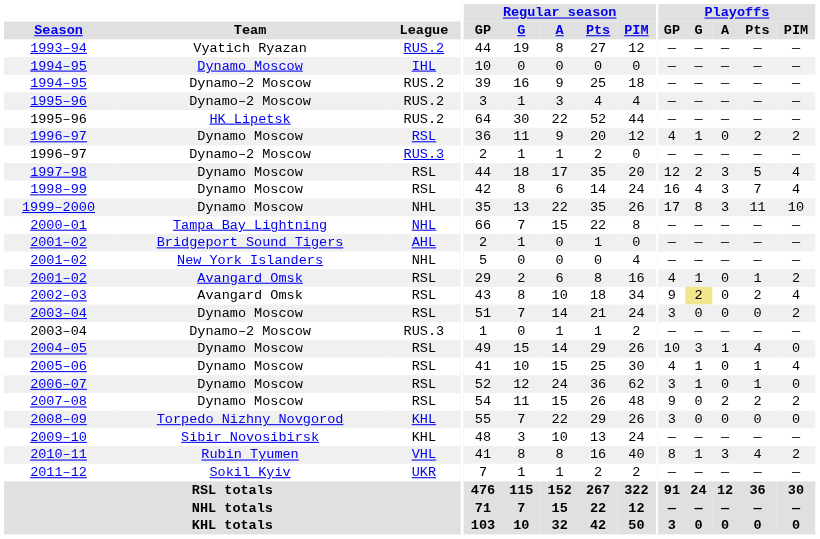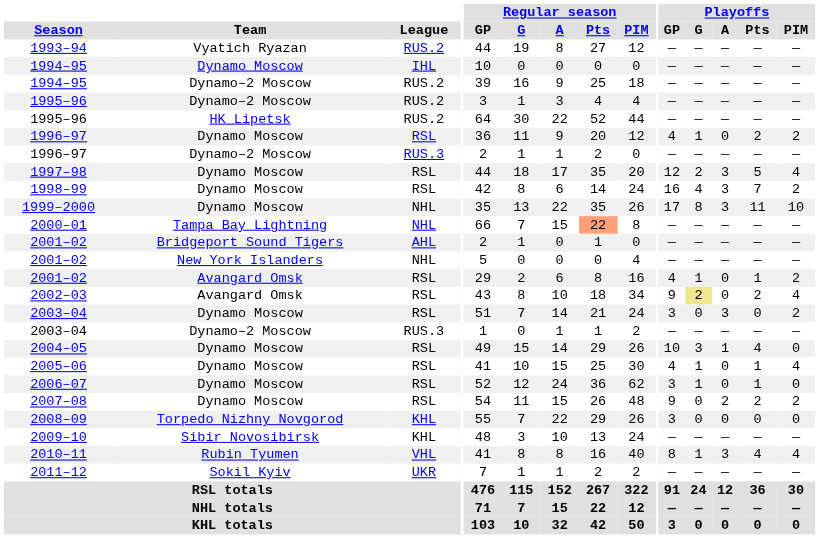1998–99 | Playoffs / PIM: 4 -> 2
2000–01 | Regular season / Pts: no background -> lightsalmon background
2003–04 / Dynamo Moscow | Playoffs / A: 0 -> 3
2010–11 | Playoffs / PIM: 2 -> 4
